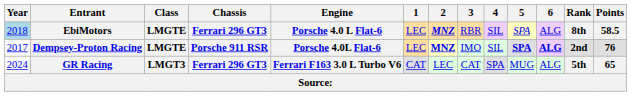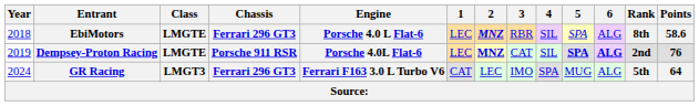EbiMotors | Year: lightblue background -> no background
EbiMotors | Points: 58.5 -> 58.6
Dempsey-Proton Racing | Year: 2017 -> 2019
Dempsey-Proton Racing | 3: IMO -> CAT
GR Racing | 3: CAT -> IMO
GR Racing | Points: 65 -> 64
